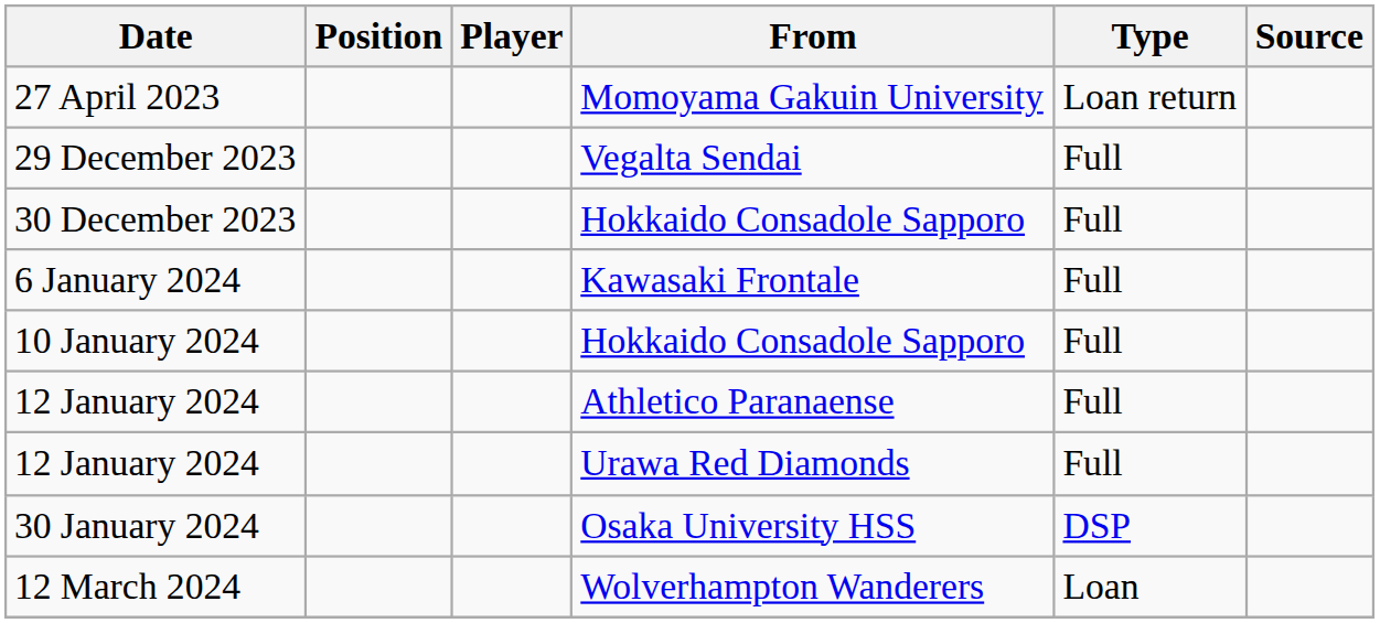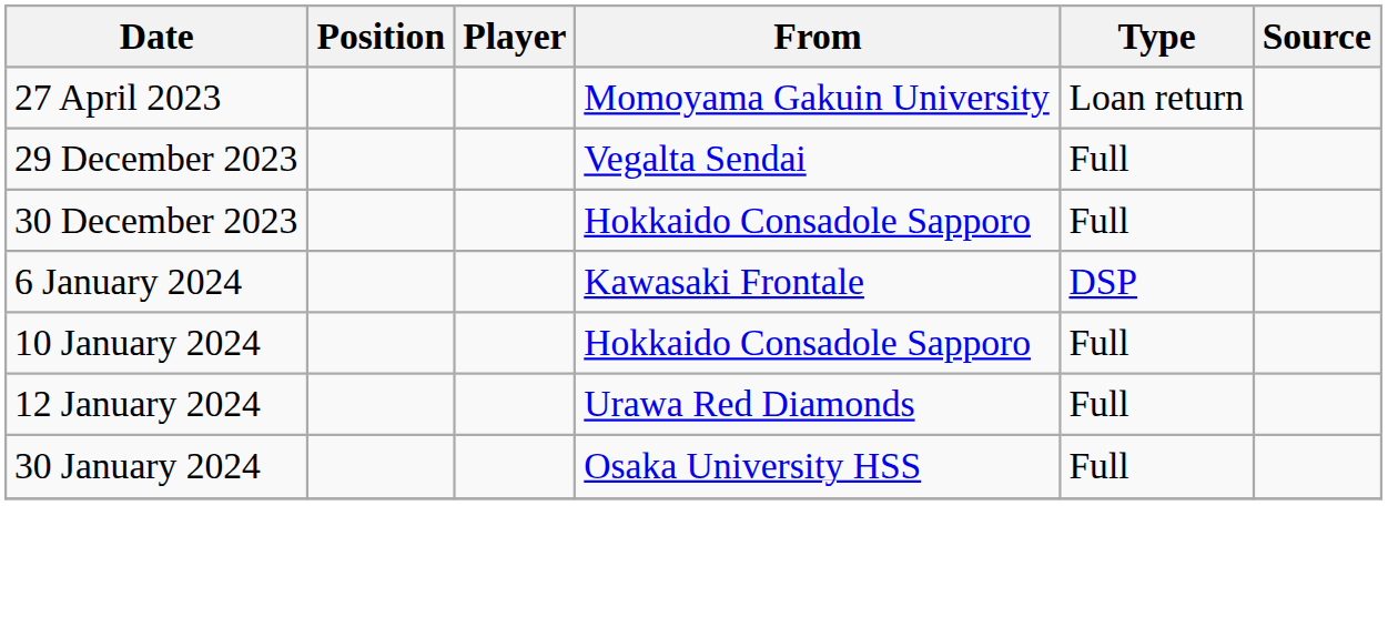6 January 2024 | Type: Full -> DSP
- row: 12 January 2024 | Athletico Paranaense | Full
30 January 2024 | Type: DSP -> Full
- row: 12 March 2024 | Wolverhampton Wanderers | Loan
